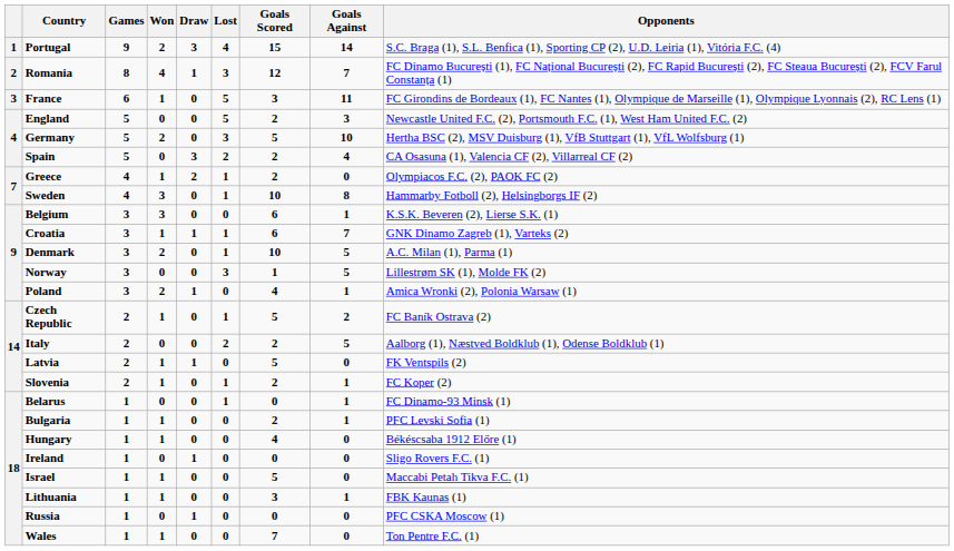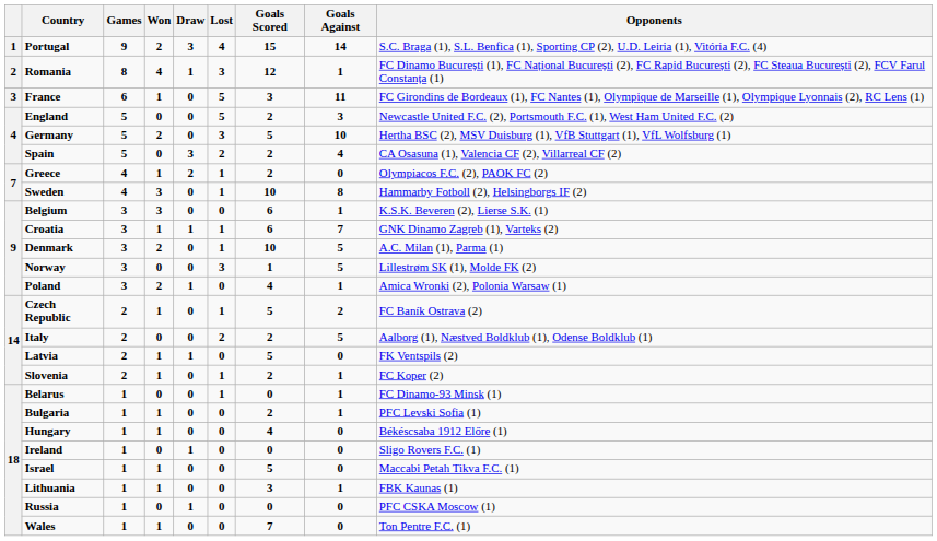Romania | Goals Against: 7 -> 1
